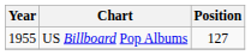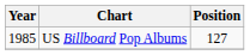US Billboard Pop Albums | Year: 1955 -> 1985
